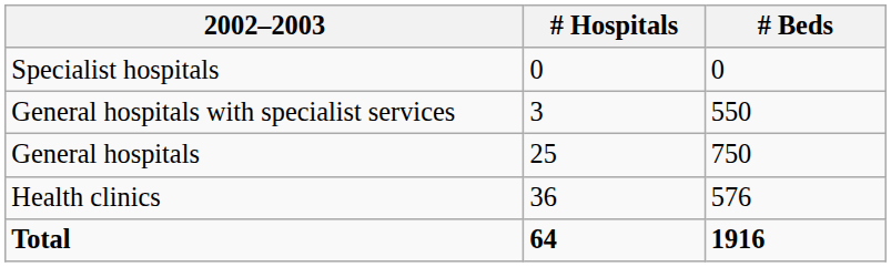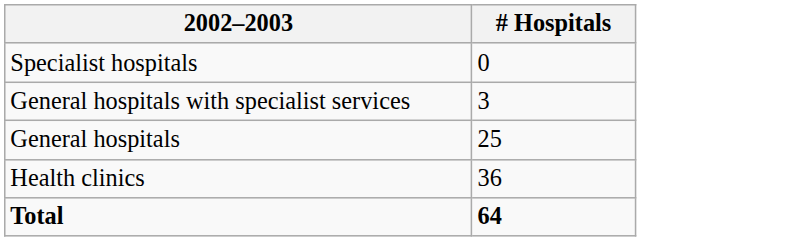- column: # Beds | 0 | 550 | 750 | 576 | 1916
